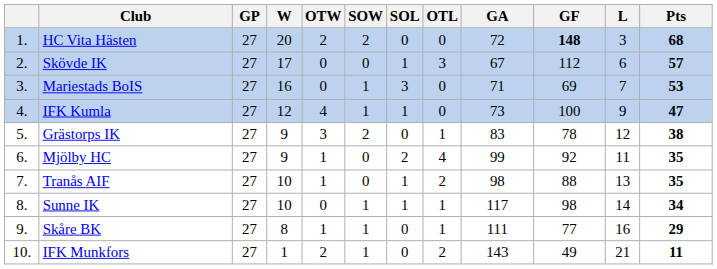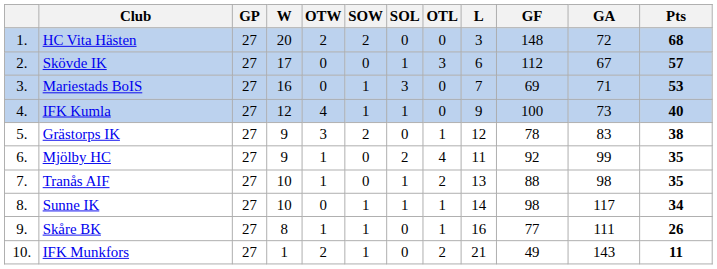columns swapped: L <-> GA
HC Vita Hästen | GF: bold -> normal
IFK Kumla | Pts: 47 -> 40
Skåre BK | Pts: 29 -> 26
